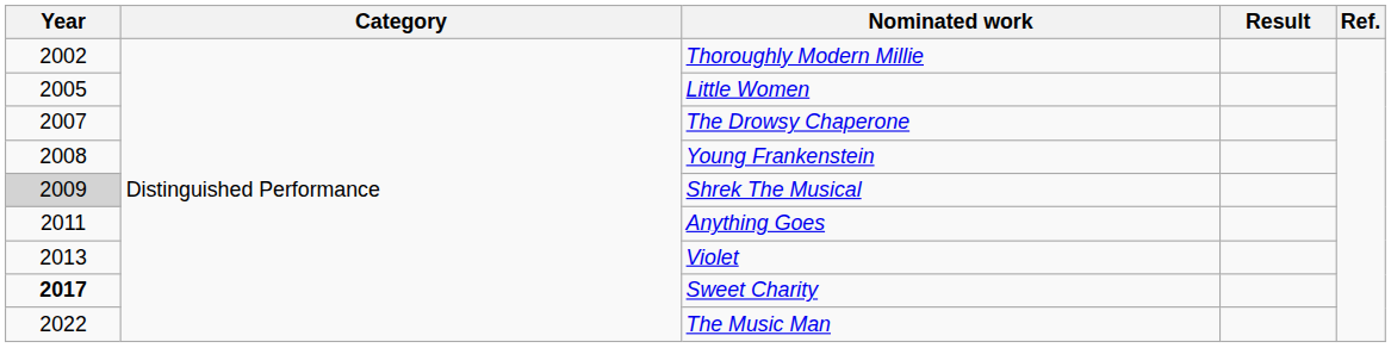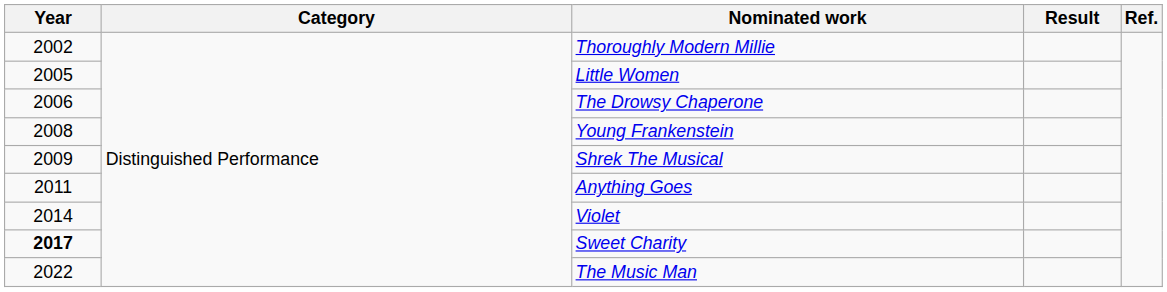The Drowsy Chaperone | Year: 2007 -> 2006
Shrek The Musical | Year: lightgrey background -> no background
Violet | Year: 2013 -> 2014
